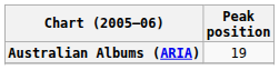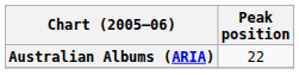Australian Albums (ARIA) | Peak position: 19 -> 22
